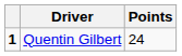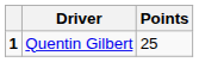Quentin Gilbert | Points: 24 -> 25
